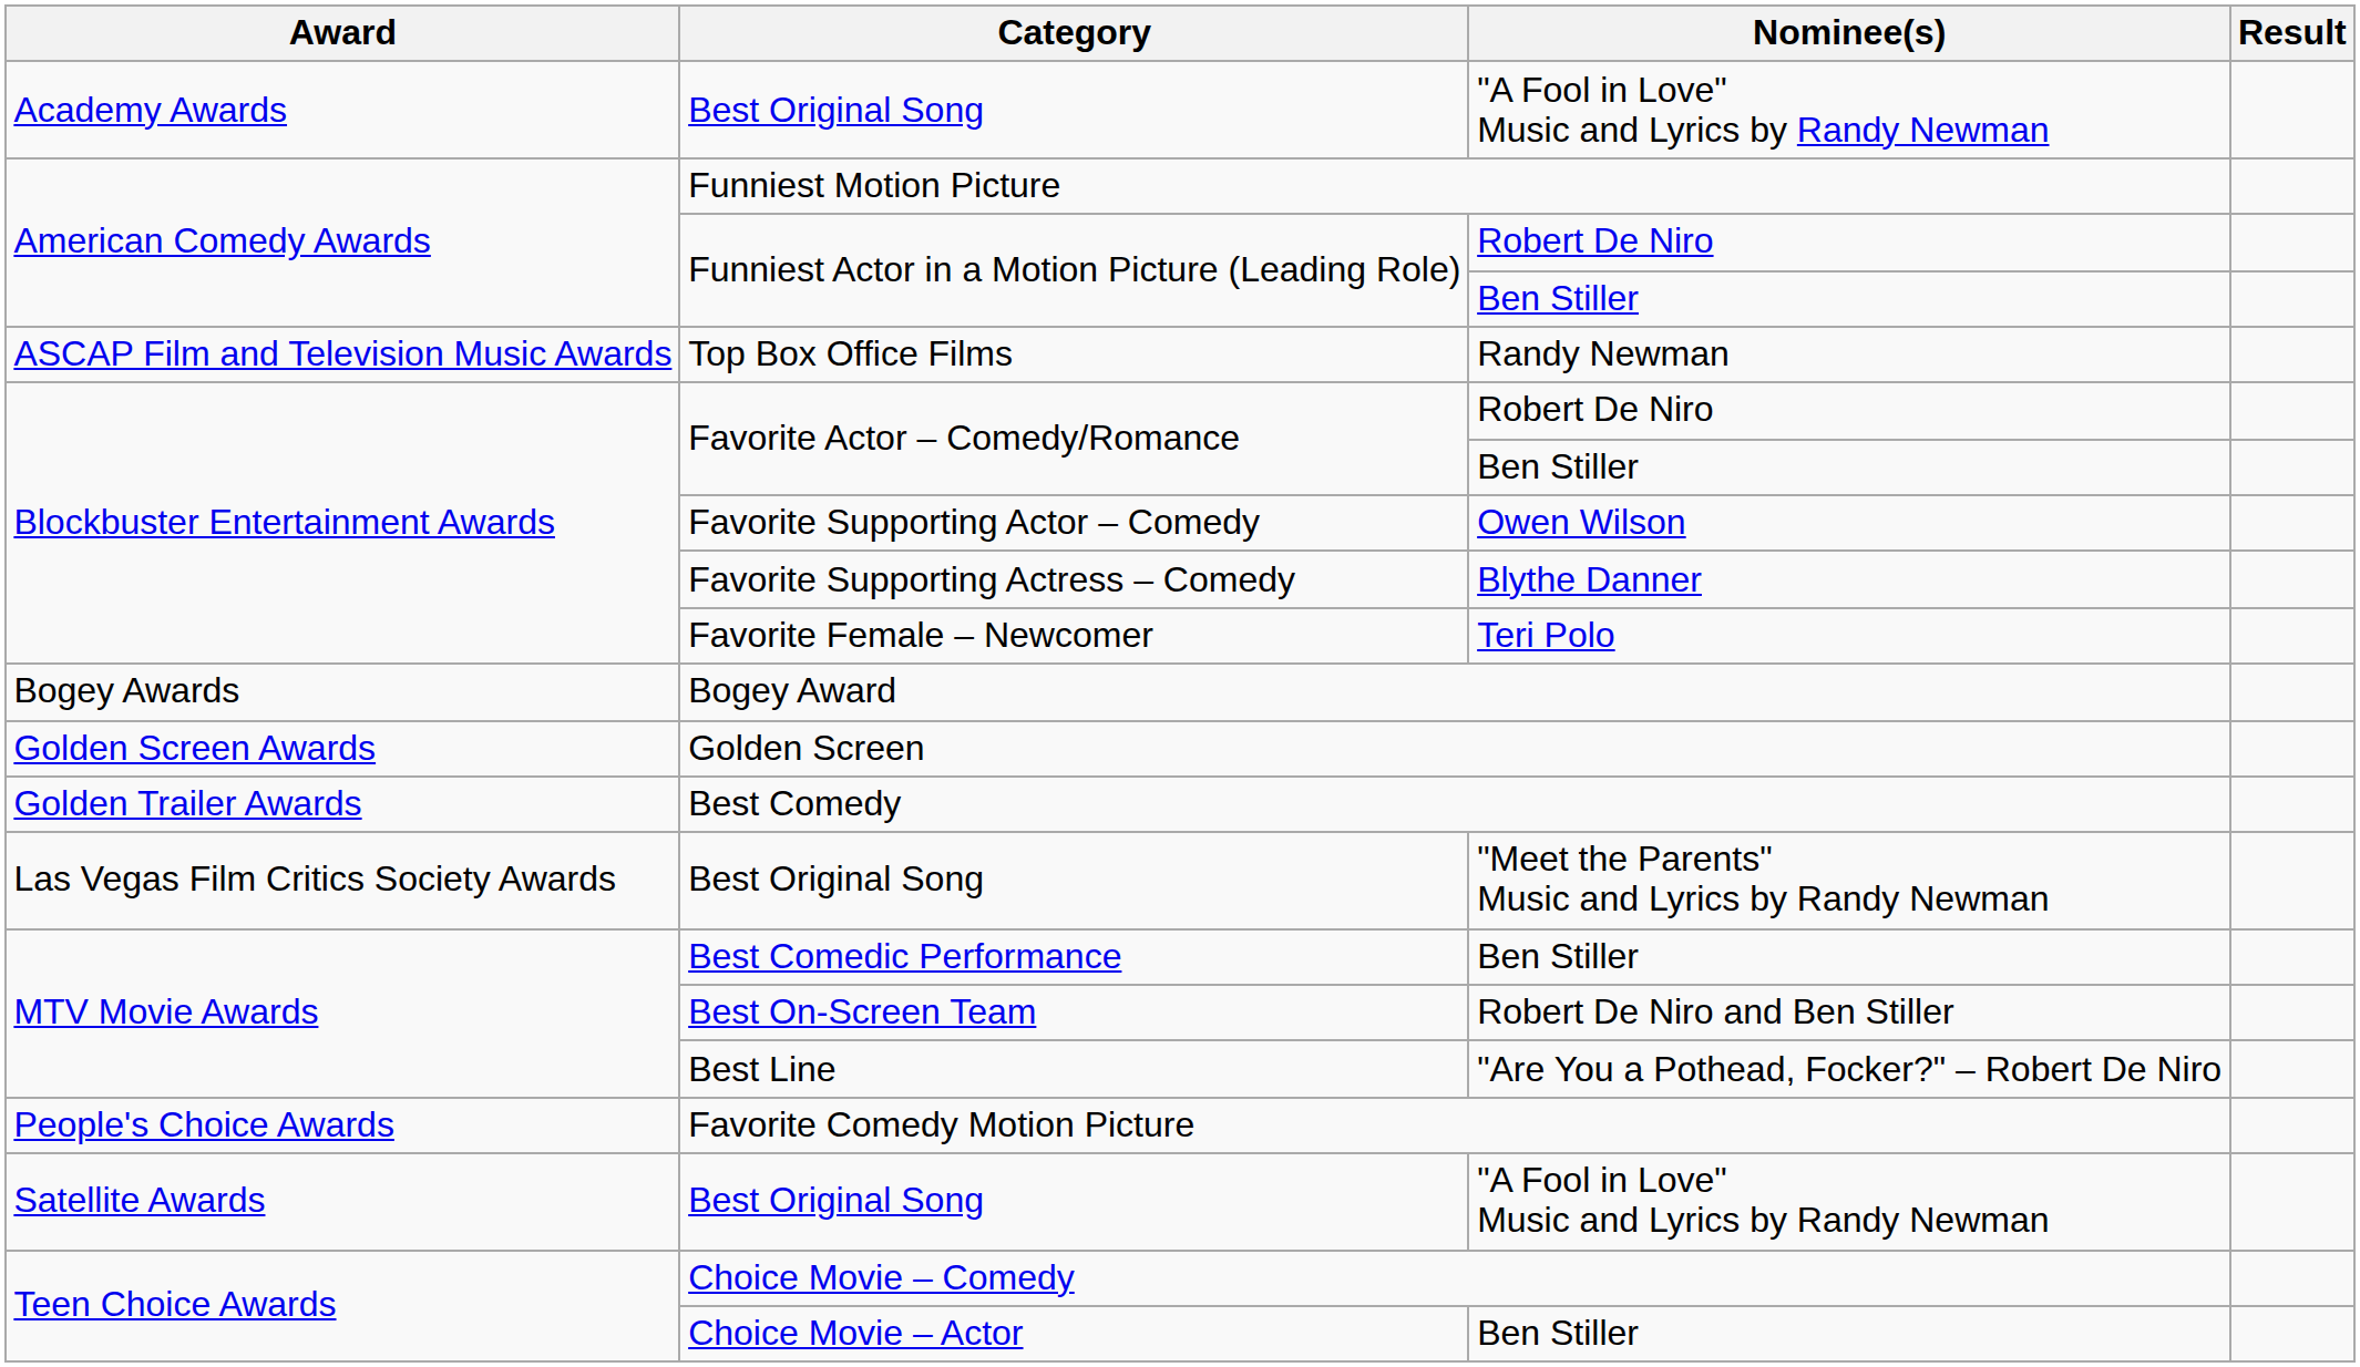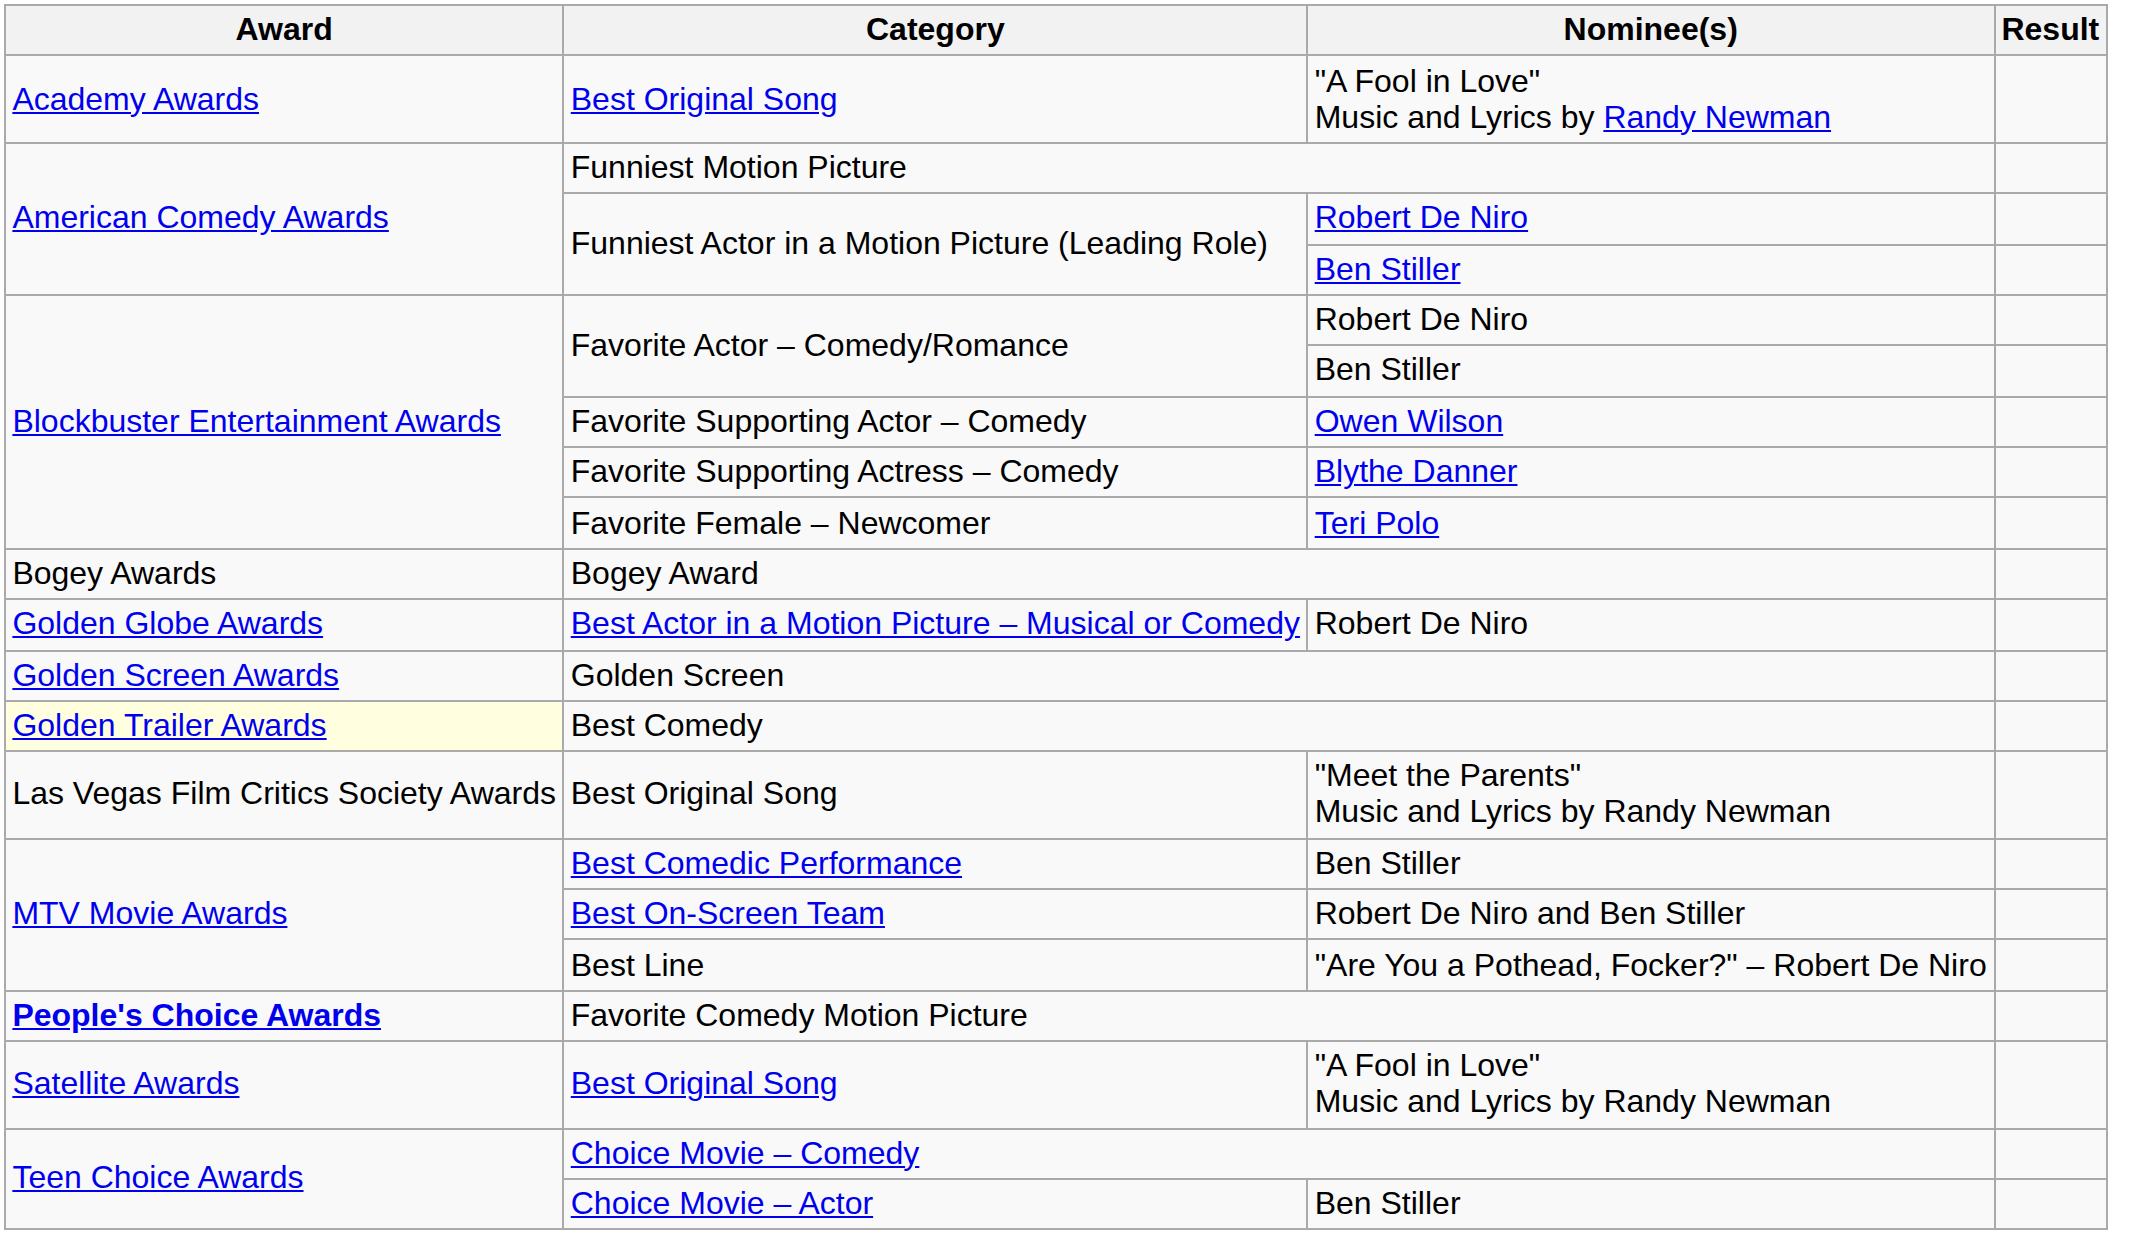- row: ASCAP Film and Television Music Awards | Top Box Office Films | Randy Newman
+ row: Golden Globe Awards | Best Actor in a Motion Picture – Musical or Comedy | Robert De Niro
Best Comedy | Award: no background -> lightyellow background
Favorite Comedy Motion Picture | Award: normal -> bold
